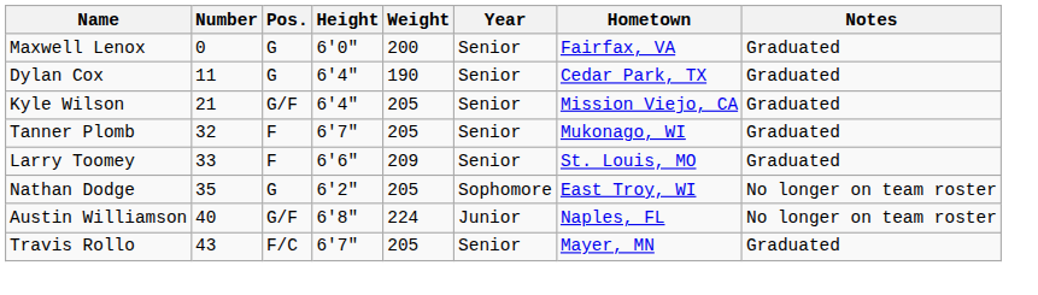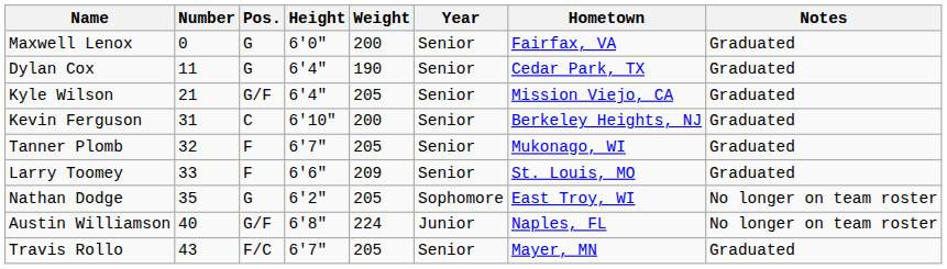+ row: Kevin Ferguson | 31 | C | 6'10" | 200 | Senior | Berkeley Heights, NJ | Graduated
